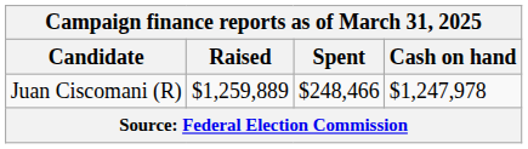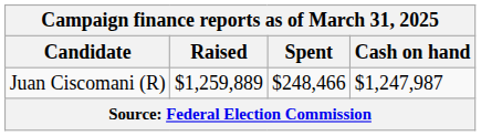Juan Ciscomani (R) | Cash on hand: $1,247,978 -> $1,247,987
